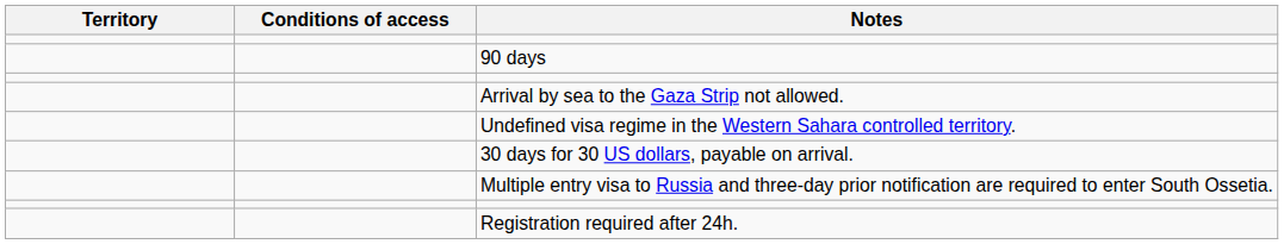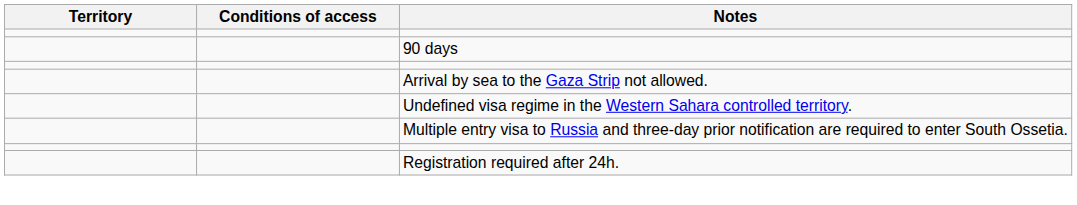- row: 30 days for 30 US dollars, payable on arrival.
